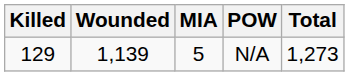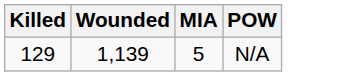- column: Total | 1,273
